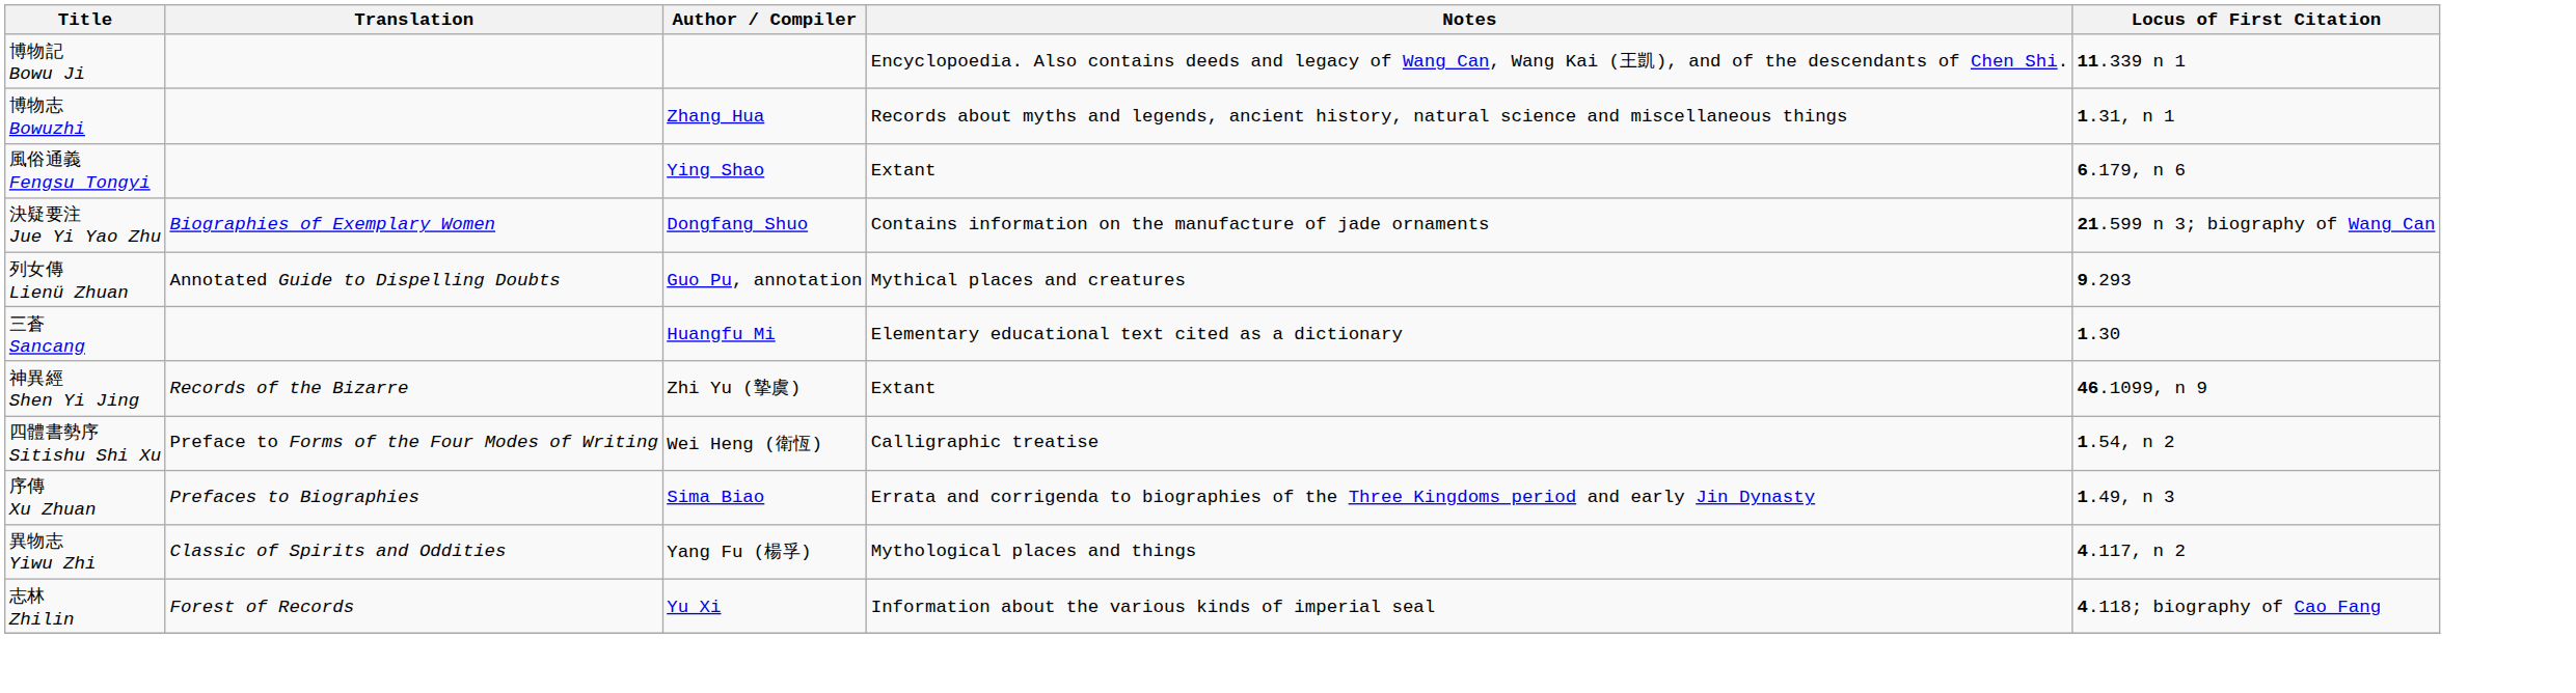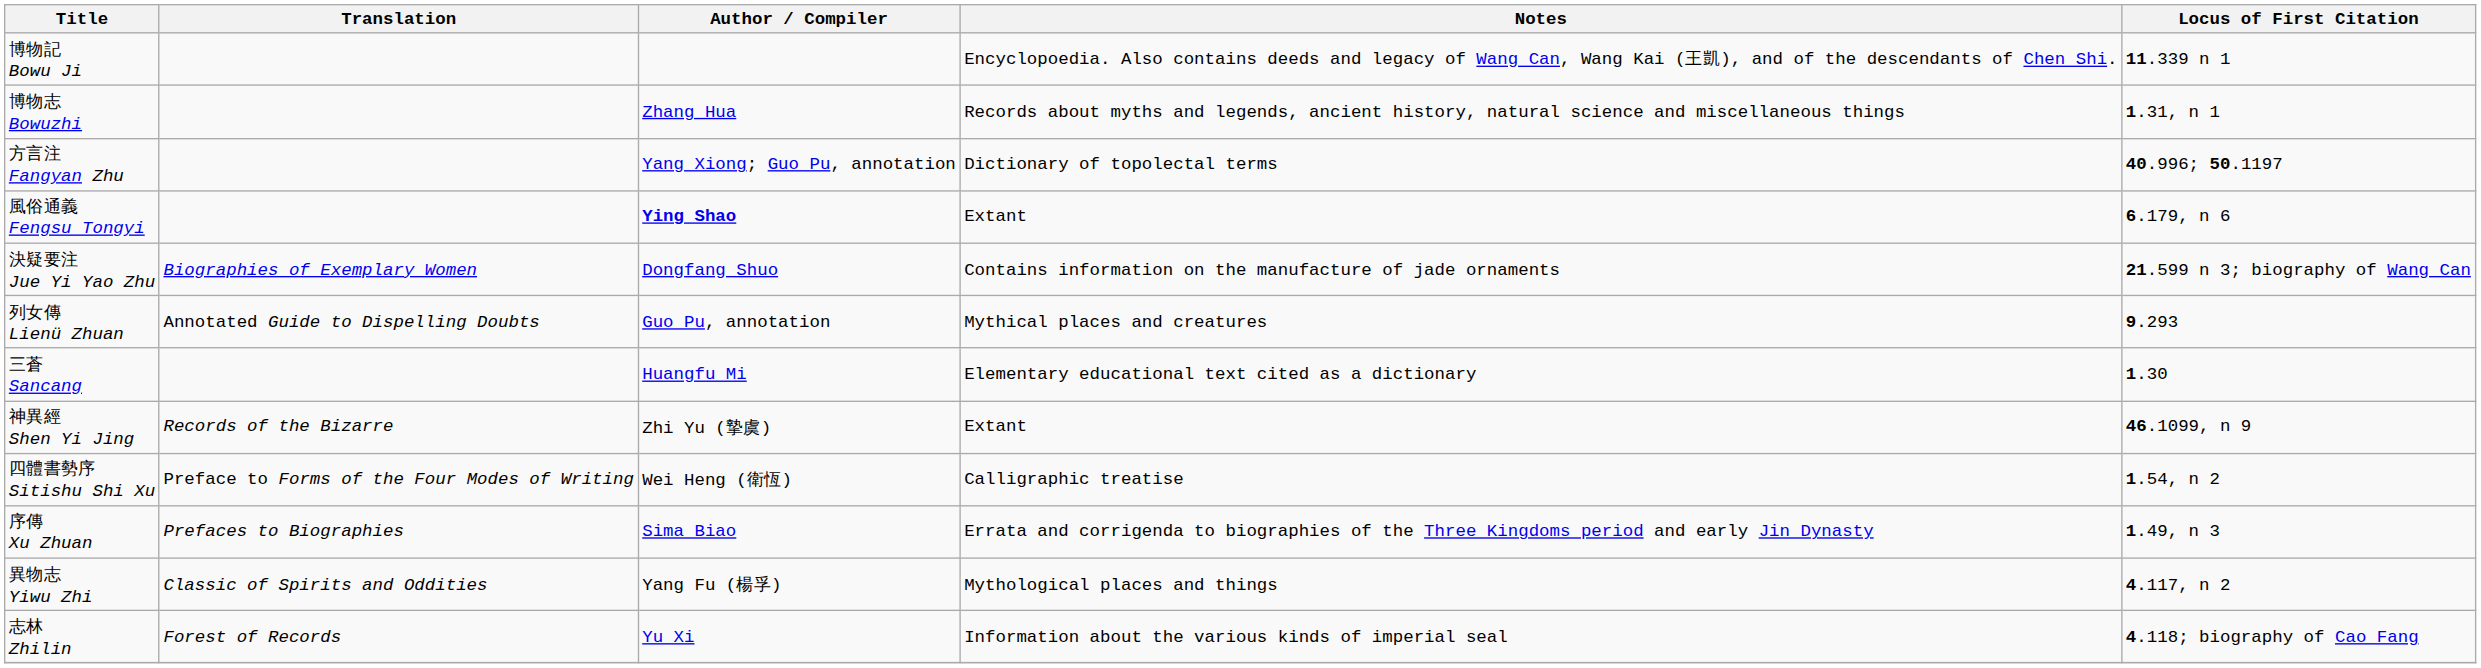+ row: 方言注 Fangyan Zhu | Yang Xiong; Guo Pu, annotation | Dictionary of topolectal terms | 40.996; 50.1197
風俗通義 Fengsu Tongyi | Author / Compiler: normal -> bold
